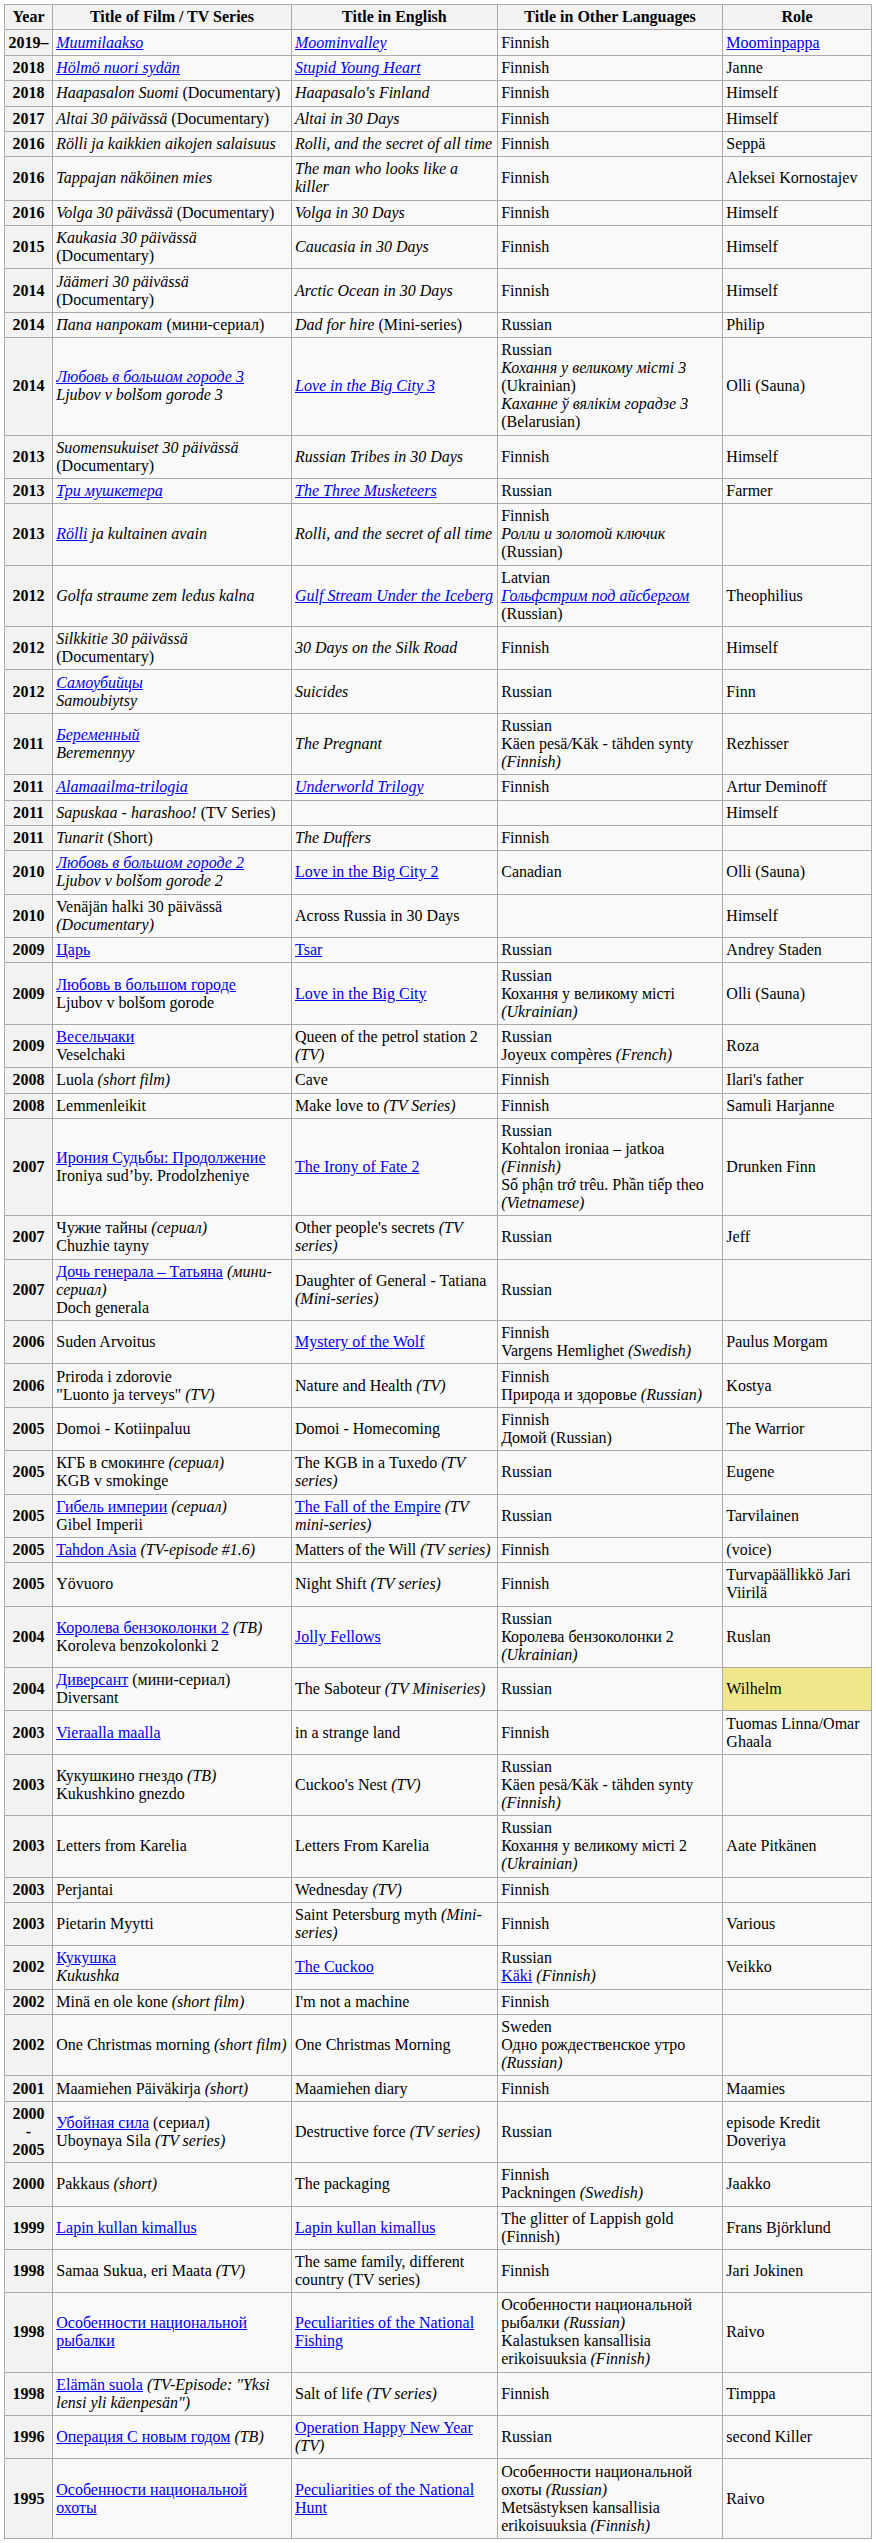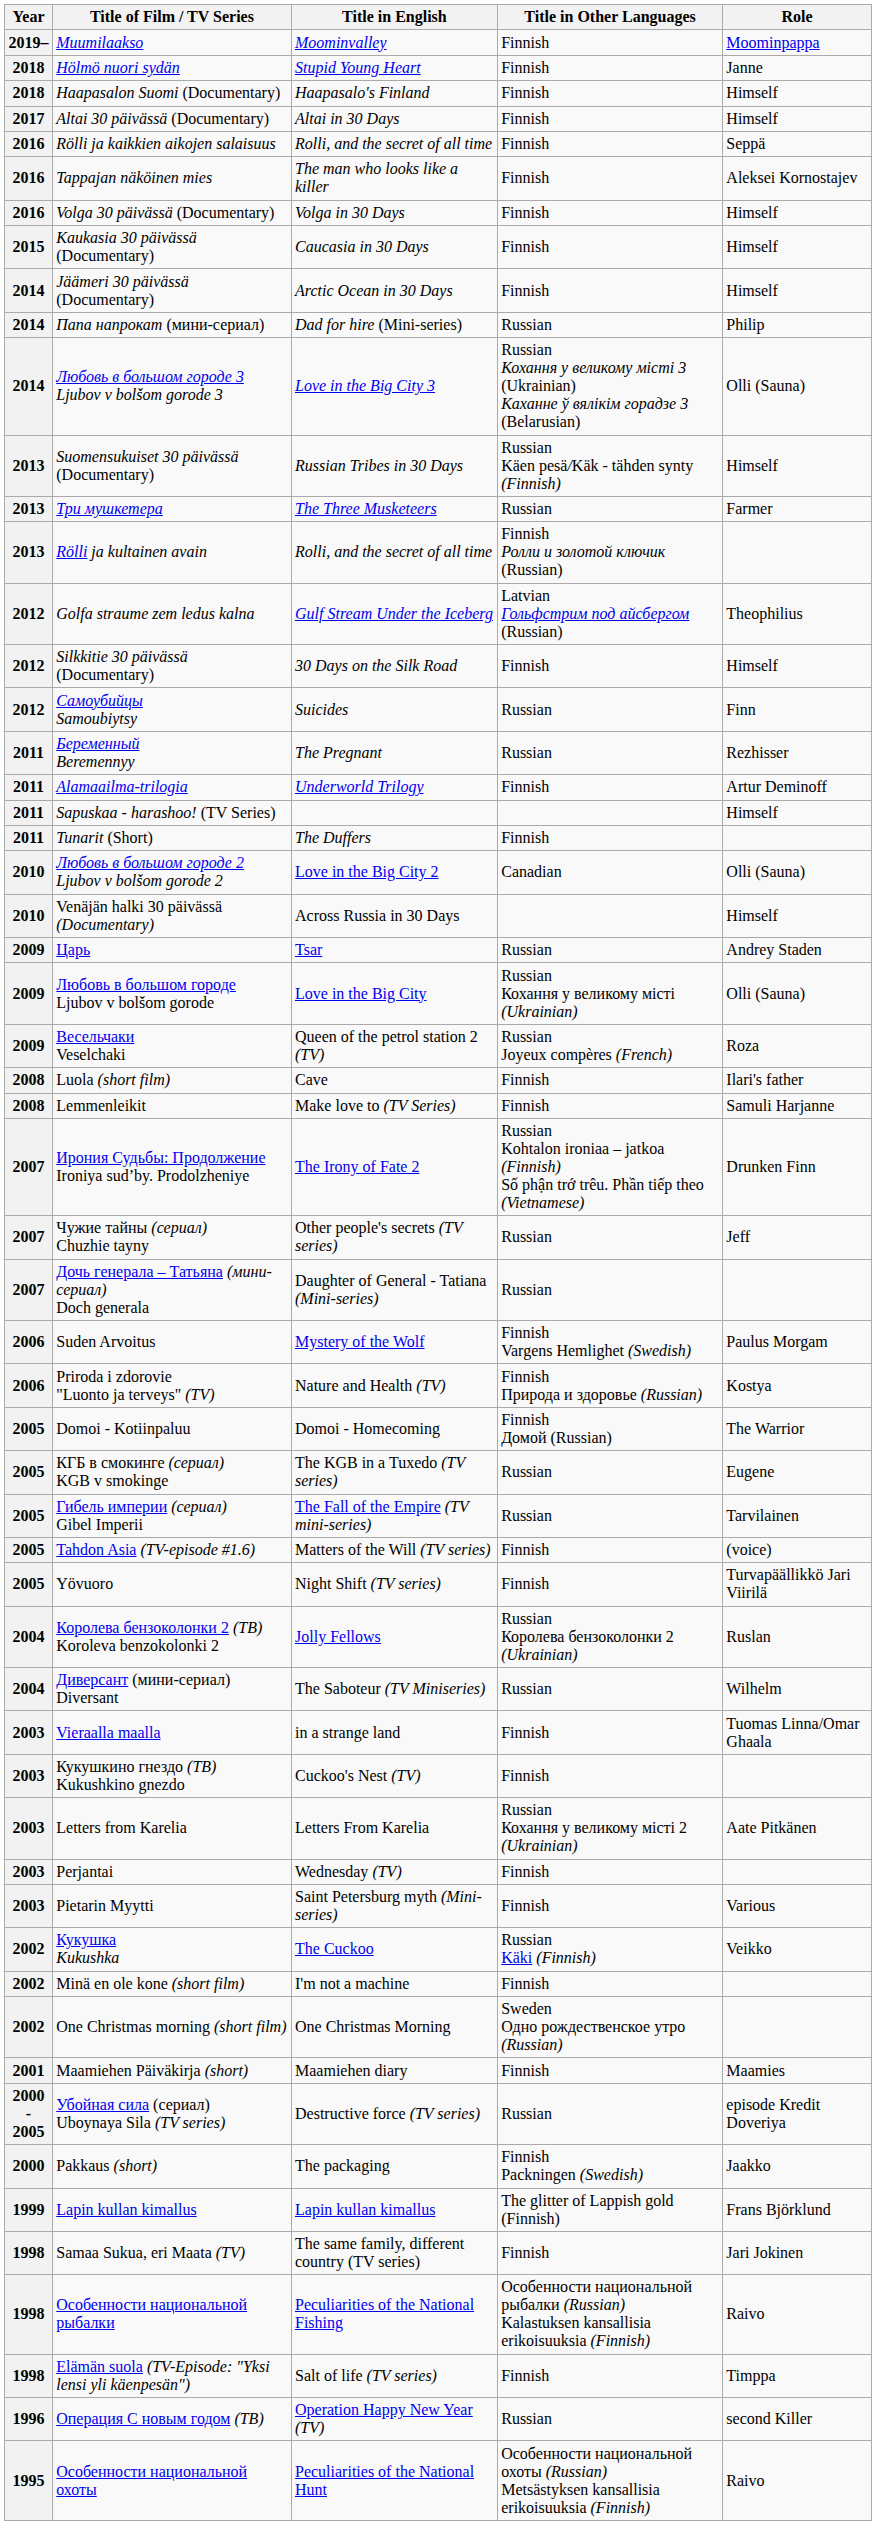Suomensukuiset 30 päivässä (Documentary) | Title in Other Languages: Finnish -> Russian Käen pesä/Käk - tähden synty (Finnish)
Беременный Beremennyy | Title in Other Languages: Russian Käen pesä/Käk - tähden synty (Finnish) -> Russian
Диверсант (мини-сериал) Diversant | Role: khaki background -> no background
Кукушкино гнездо (ТВ) Kukushkino gnezdo | Title in Other Languages: Russian Käen pesä/Käk - tähden synty (Finnish) -> Finnish
